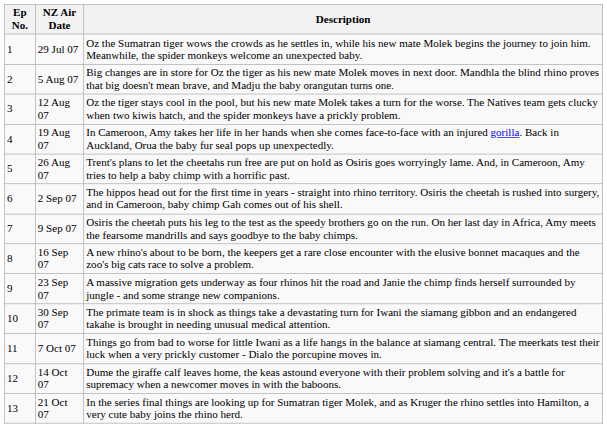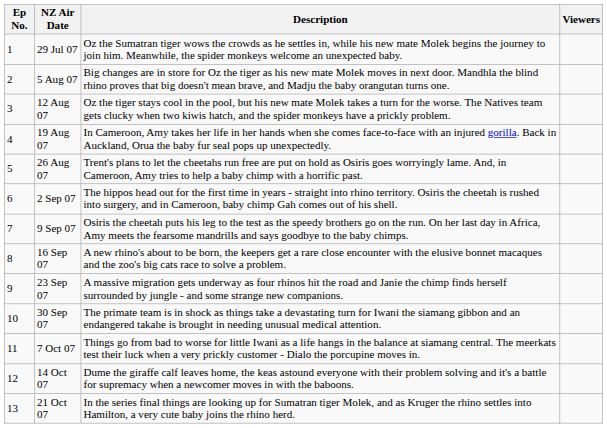+ column: Viewers
